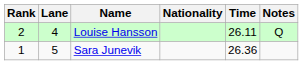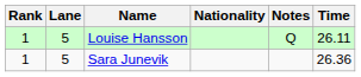columns swapped: Time <-> Notes
Louise Hansson | Rank: 2 -> 1
Louise Hansson | Lane: 4 -> 5
